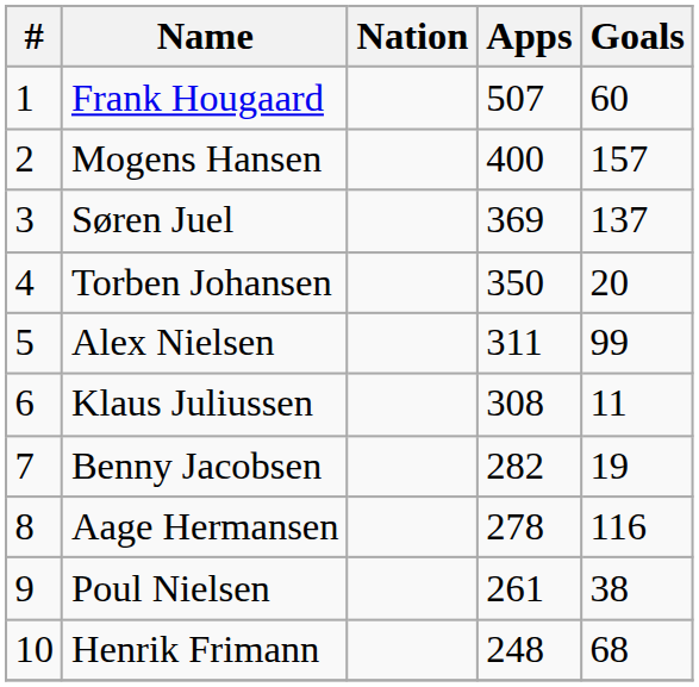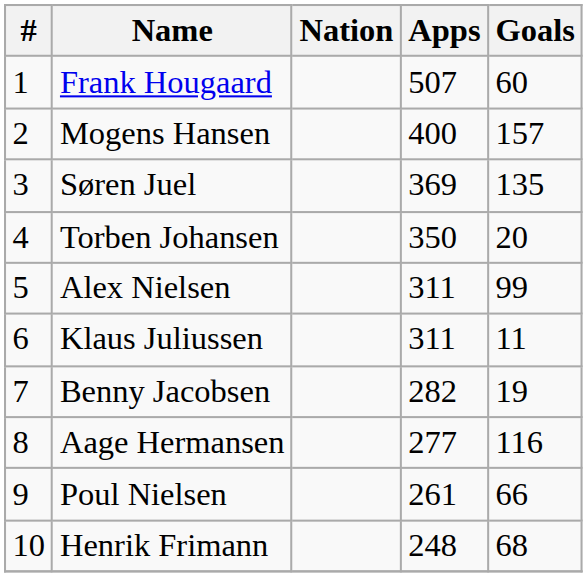Søren Juel | Goals: 137 -> 135
Klaus Juliussen | Apps: 308 -> 311
Aage Hermansen | Apps: 278 -> 277
Poul Nielsen | Goals: 38 -> 66
